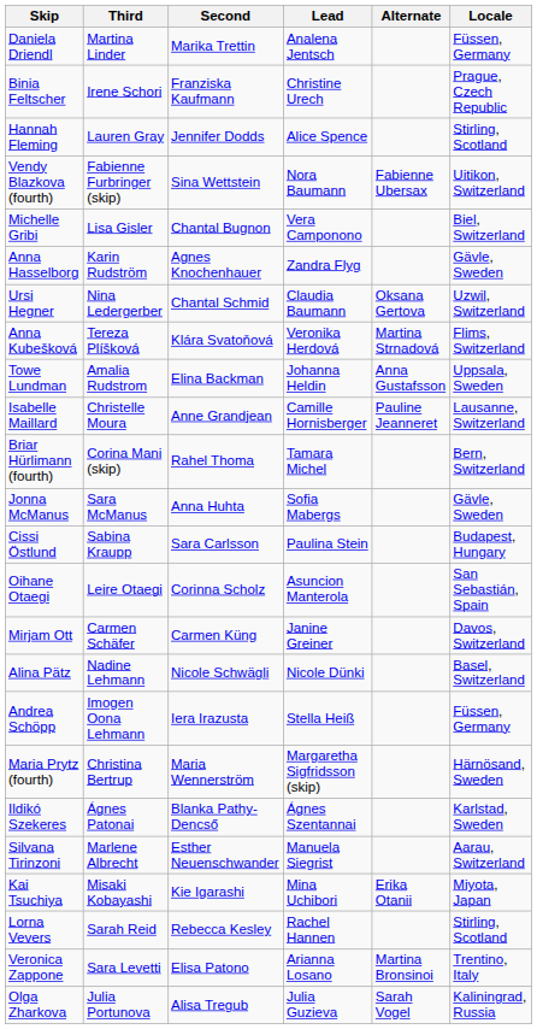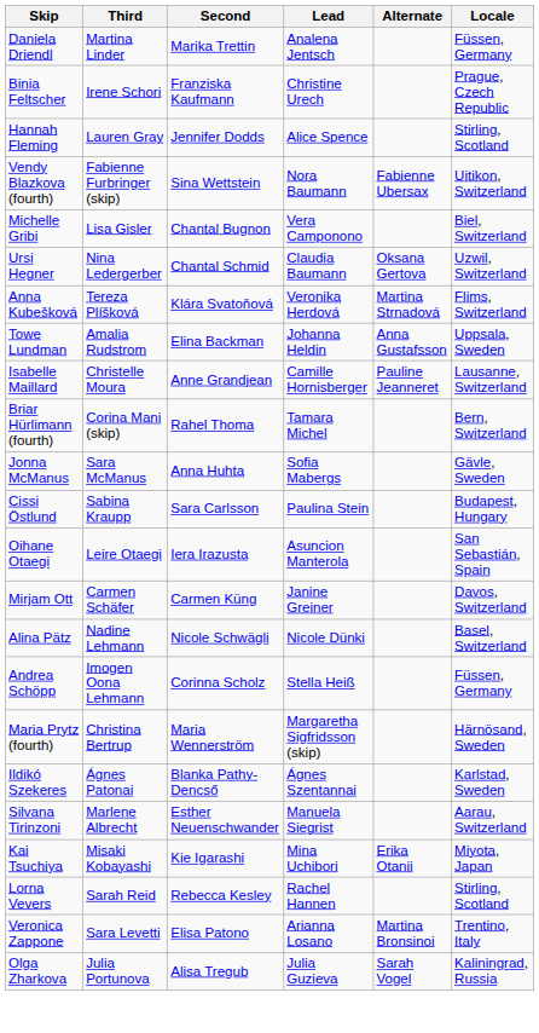- row: Anna Hasselborg | Karin Rudström | Agnes Knochenhauer | Zandra Flyg | Gävle, Sweden
Oihane Otaegi | Second: Corinna Scholz -> Iera Irazusta
Andrea Schöpp | Second: Iera Irazusta -> Corinna Scholz
